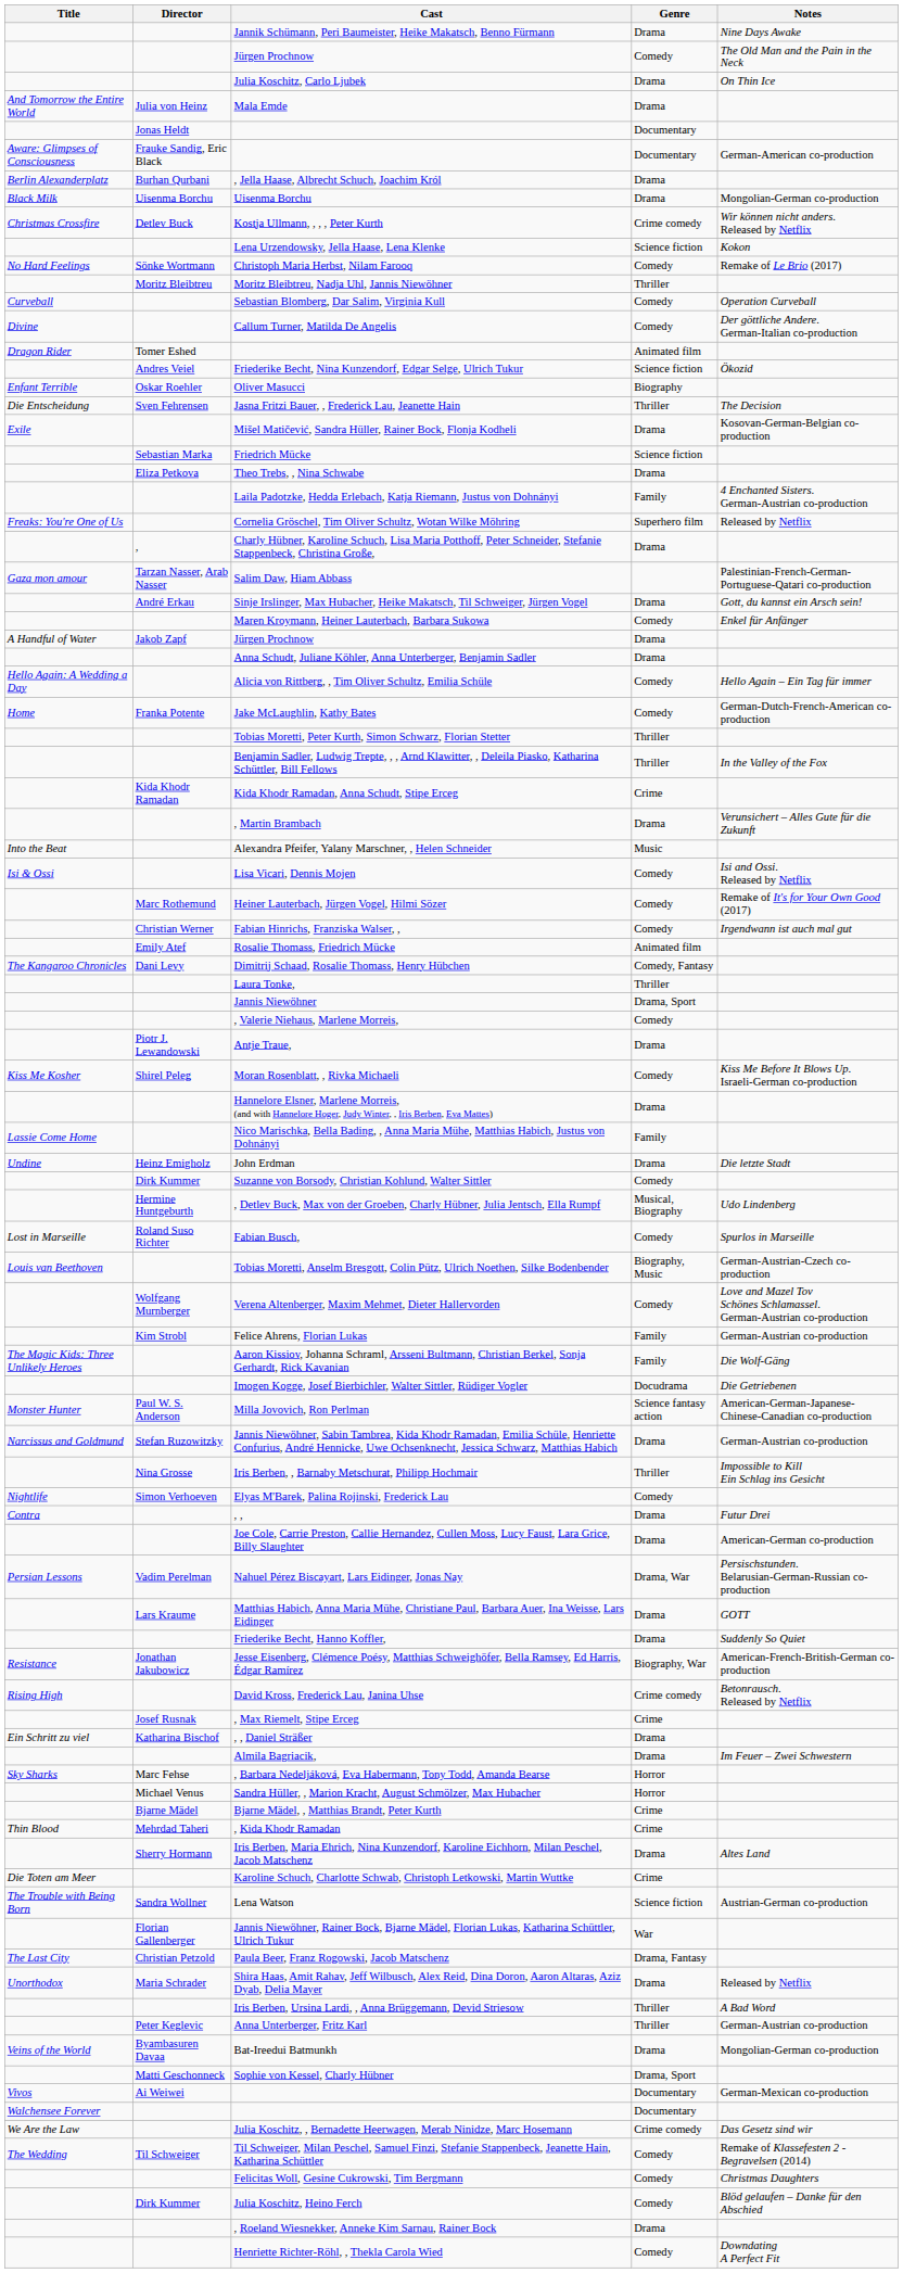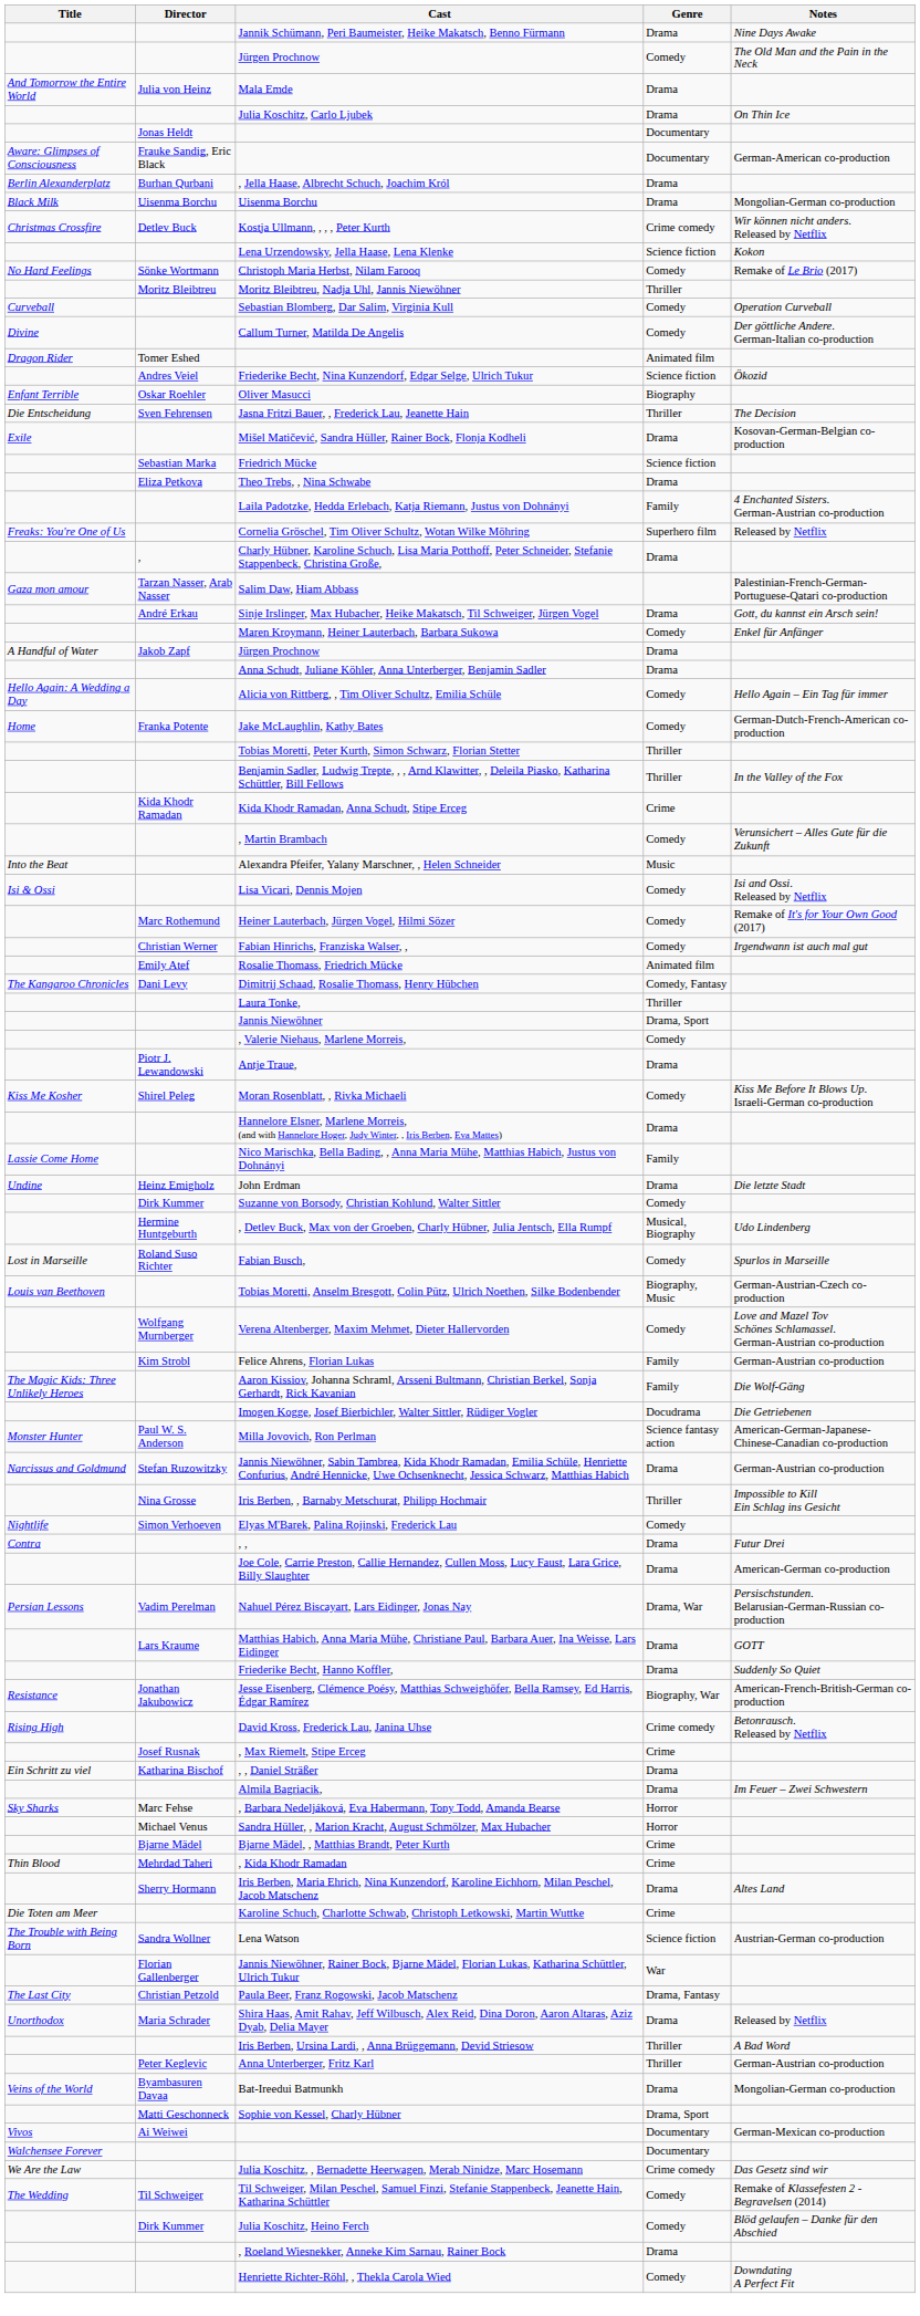rows swapped: Mala Emde <-> Julia Koschitz, Carlo Ljubek
, Martin Brambach | Genre: Drama -> Comedy
- row: Felicitas Woll, Gesine Cukrowski, Tim Bergmann | Comedy | Christmas Daughters
